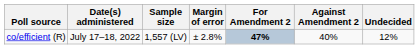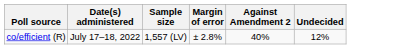- column: For Amendment 2 | 47%
